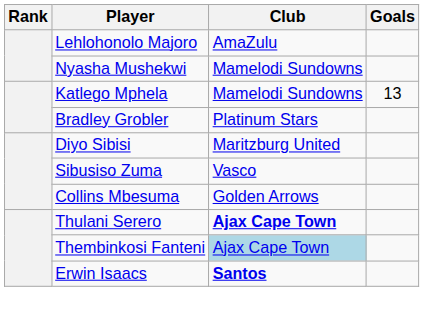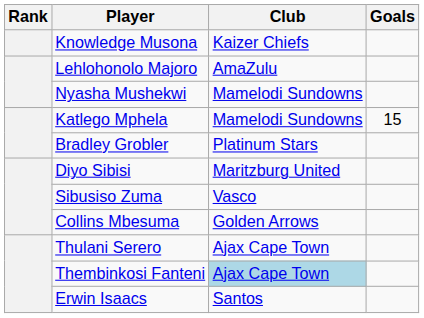+ row: Knowledge Musona | Kaizer Chiefs
Katlego Mphela | Goals: 13 -> 15
Thulani Serero | Club: bold -> normal
Erwin Isaacs | Club: bold -> normal
